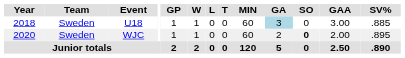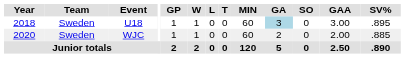U18 | SV%: .885 -> .895
WJC | SO: bold -> normal
WJC | SV%: .895 -> .885
